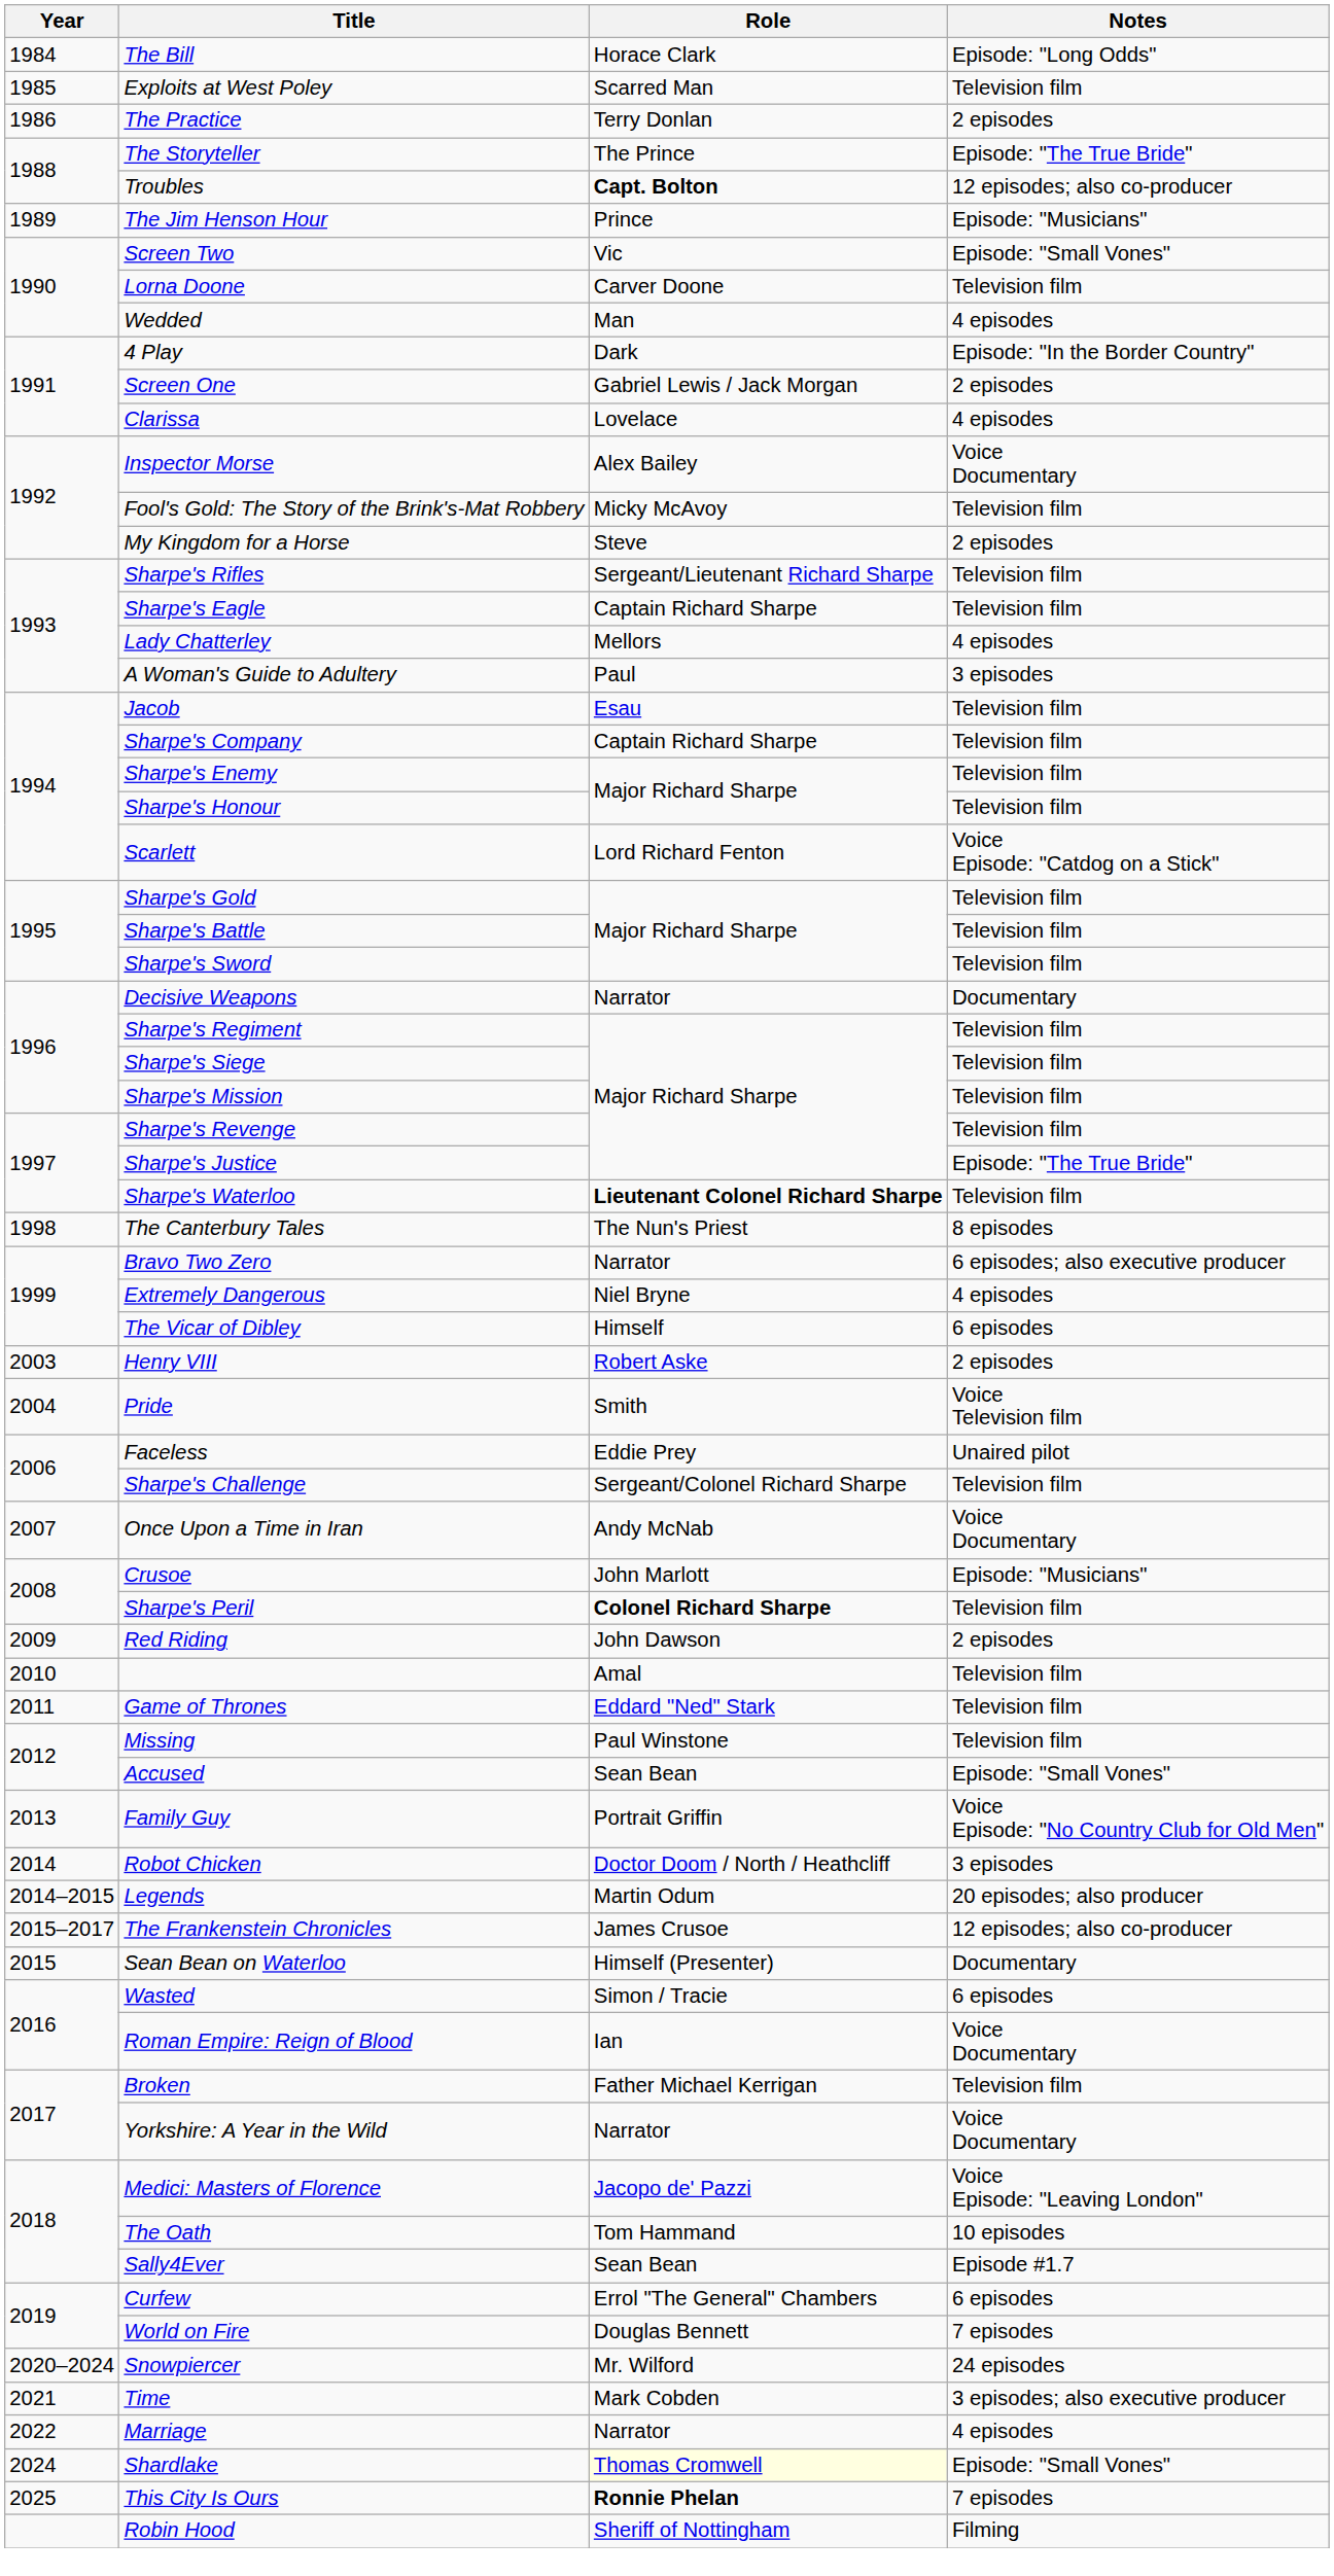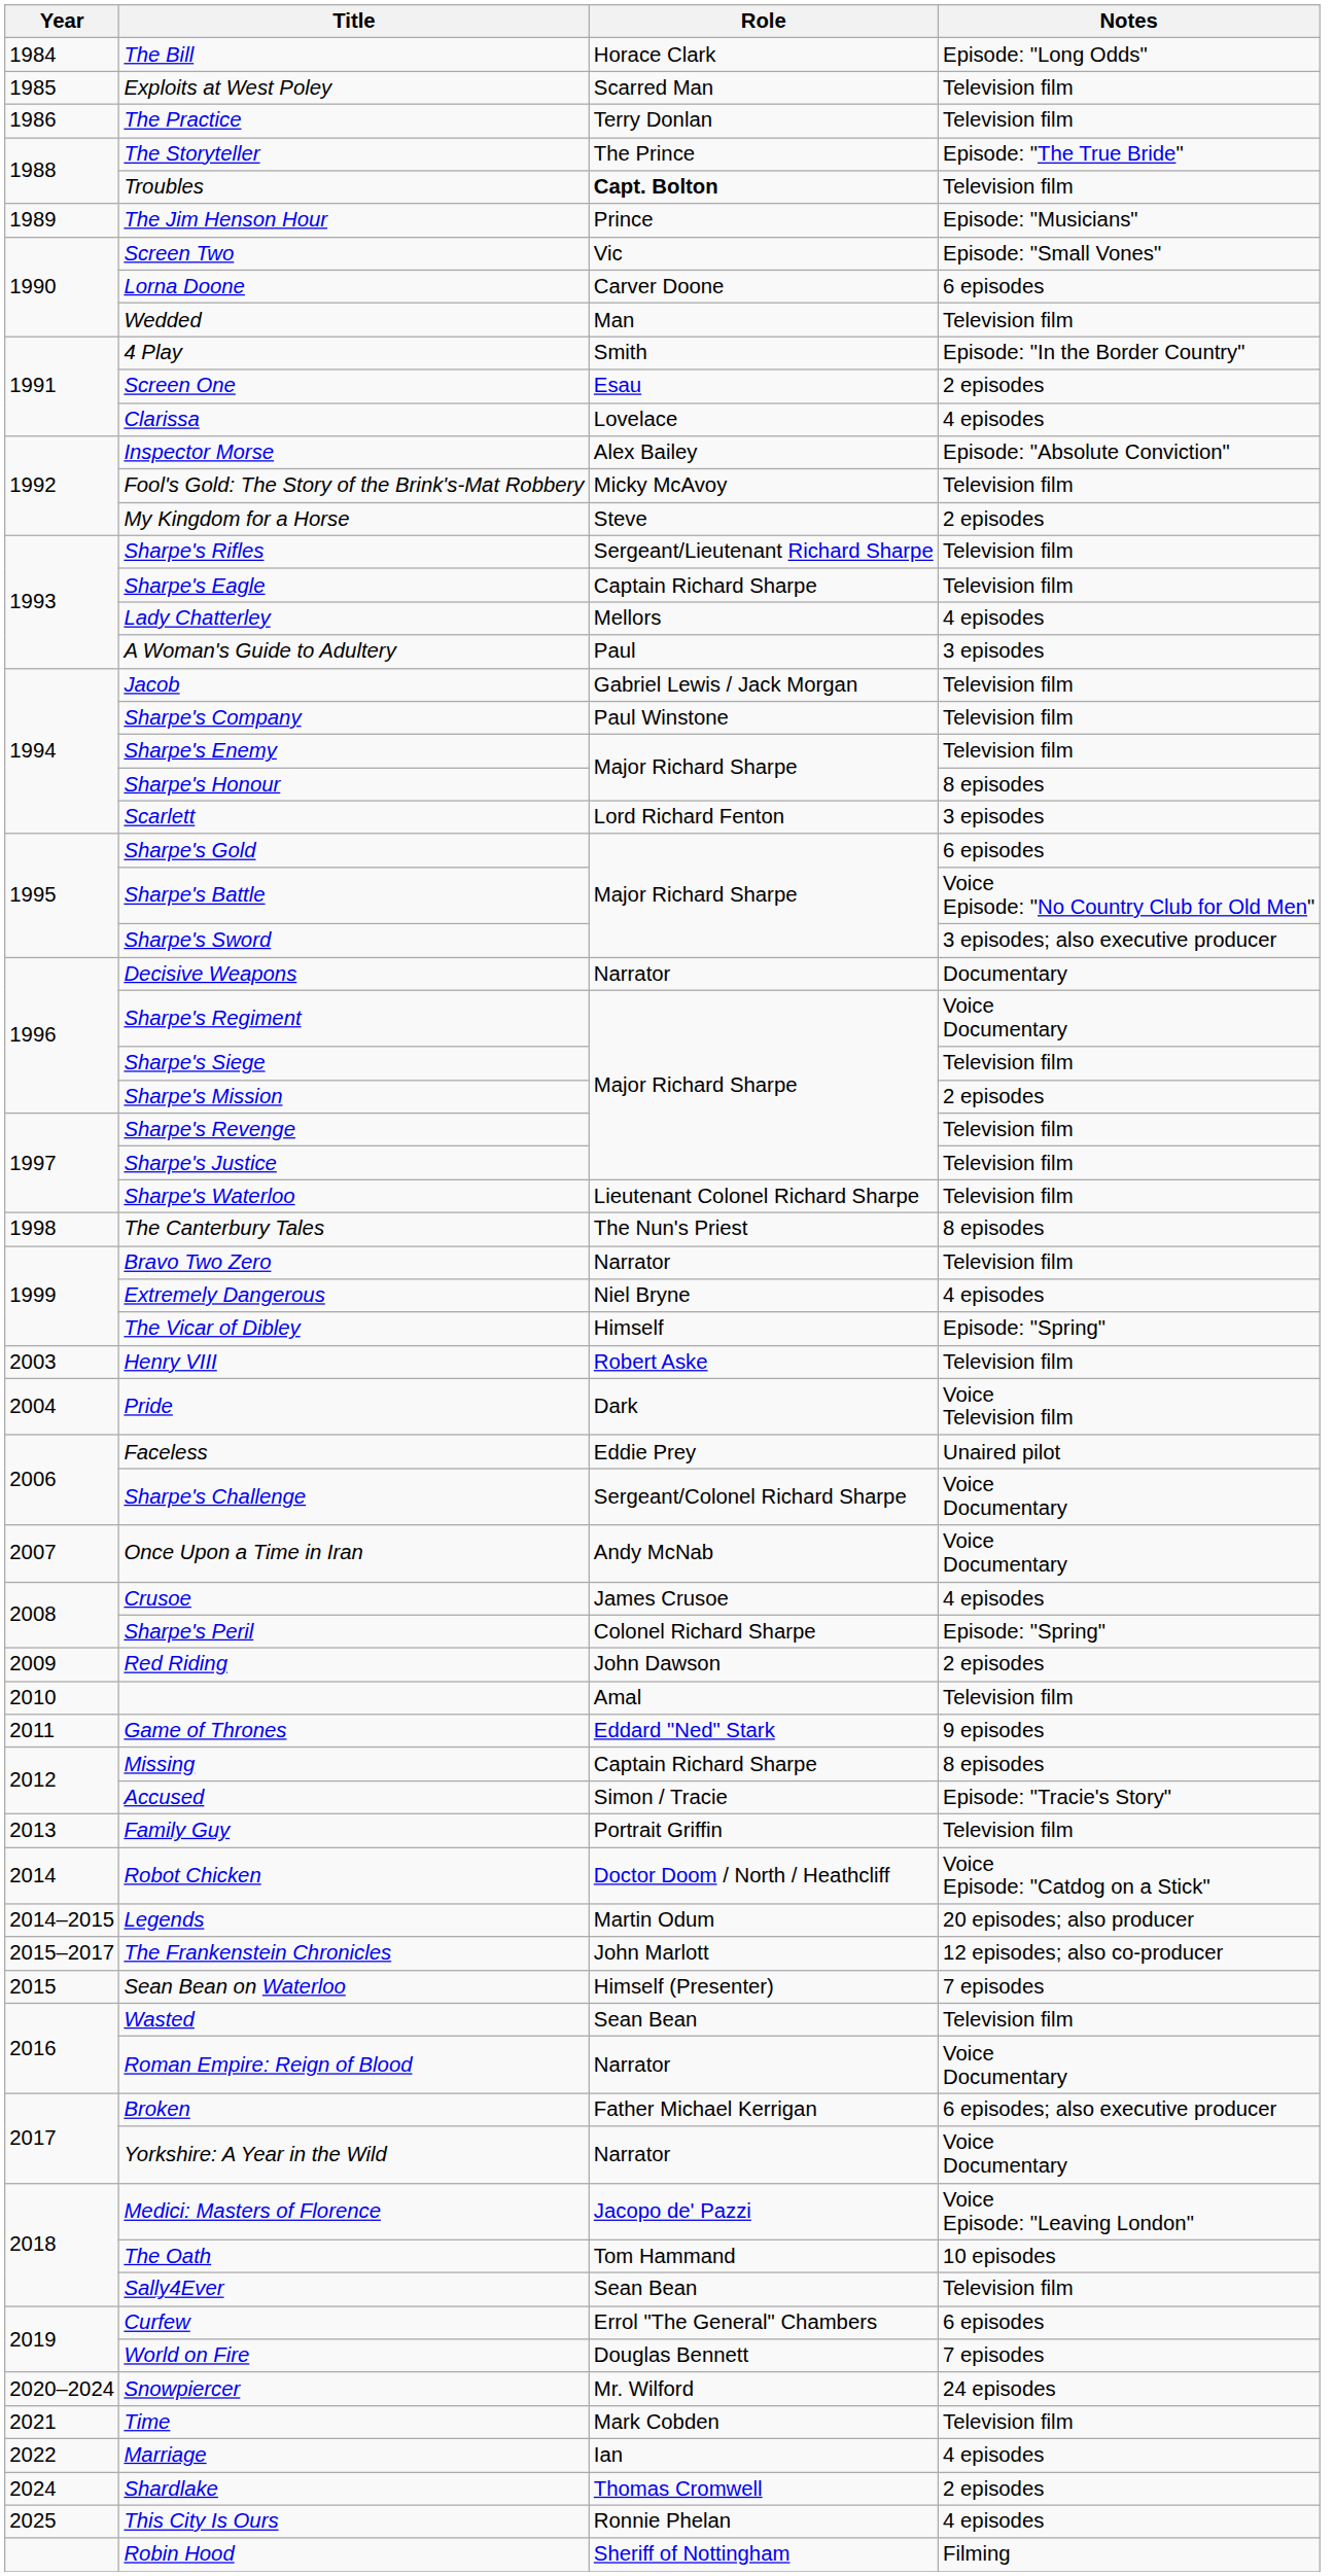The Practice | Notes: 2 episodes -> Television film
Troubles | Notes: 12 episodes; also co-producer -> Television film
Lorna Doone | Notes: Television film -> 6 episodes
Wedded | Notes: 4 episodes -> Television film
4 Play | Role: Dark -> Smith
Screen One | Role: Gabriel Lewis / Jack Morgan -> Esau
Inspector Morse | Notes: Voice Documentary -> Episode: "Absolute Conviction"
Jacob | Role: Esau -> Gabriel Lewis / Jack Morgan
Sharpe's Company | Role: Captain Richard Sharpe -> Paul Winstone
Sharpe's Honour | Notes: Television film -> 8 episodes
Scarlett | Notes: Voice Episode: "Catdog on a Stick" -> 3 episodes
Sharpe's Gold | Notes: Television film -> 6 episodes
Sharpe's Battle | Notes: Television film -> Voice Episode: "No Country Club for Old Men"
Sharpe's Sword | Notes: Television film -> 3 episodes; also executive producer
Sharpe's Regiment | Notes: Television film -> Voice Documentary
Sharpe's Mission | Notes: Television film -> 2 episodes
Sharpe's Justice | Notes: Episode: "The True Bride" -> Television film
Sharpe's Waterloo | Role: bold -> normal
Bravo Two Zero | Notes: 6 episodes; also executive producer -> Television film
The Vicar of Dibley | Notes: 6 episodes -> Episode: "Spring"
Henry VIII | Notes: 2 episodes -> Television film
Pride | Role: Smith -> Dark
Sharpe's Challenge | Notes: Television film -> Voice Documentary
Crusoe | Role: John Marlott -> James Crusoe
Crusoe | Notes: Episode: "Musicians" -> 4 episodes
Sharpe's Peril | Role: bold -> normal
Sharpe's Peril | Notes: Television film -> Episode: "Spring"
Game of Thrones | Notes: Television film -> 9 episodes
Missing | Role: Paul Winstone -> Captain Richard Sharpe
Missing | Notes: Television film -> 8 episodes
Accused | Role: Sean Bean -> Simon / Tracie
Accused | Notes: Episode: "Small Vones" -> Episode: "Tracie's Story"
Family Guy | Notes: Voice Episode: "No Country Club for Old Men" -> Television film
Robot Chicken | Notes: 3 episodes -> Voice Episode: "Catdog on a Stick"
The Frankenstein Chronicles | Role: James Crusoe -> John Marlott
Sean Bean on Waterloo | Notes: Documentary -> 7 episodes
Wasted | Role: Simon / Tracie -> Sean Bean
Wasted | Notes: 6 episodes -> Television film
Roman Empire: Reign of Blood | Role: Ian -> Narrator
Broken | Notes: Television film -> 6 episodes; also executive producer
Sally4Ever | Notes: Episode #1.7 -> Television film
Time | Notes: 3 episodes; also executive producer -> Television film
Marriage | Role: Narrator -> Ian
Shardlake | Role: lightyellow background -> no background
Shardlake | Notes: Episode: "Small Vones" -> 2 episodes
This City Is Ours | Role: bold -> normal
This City Is Ours | Notes: 7 episodes -> 4 episodes
